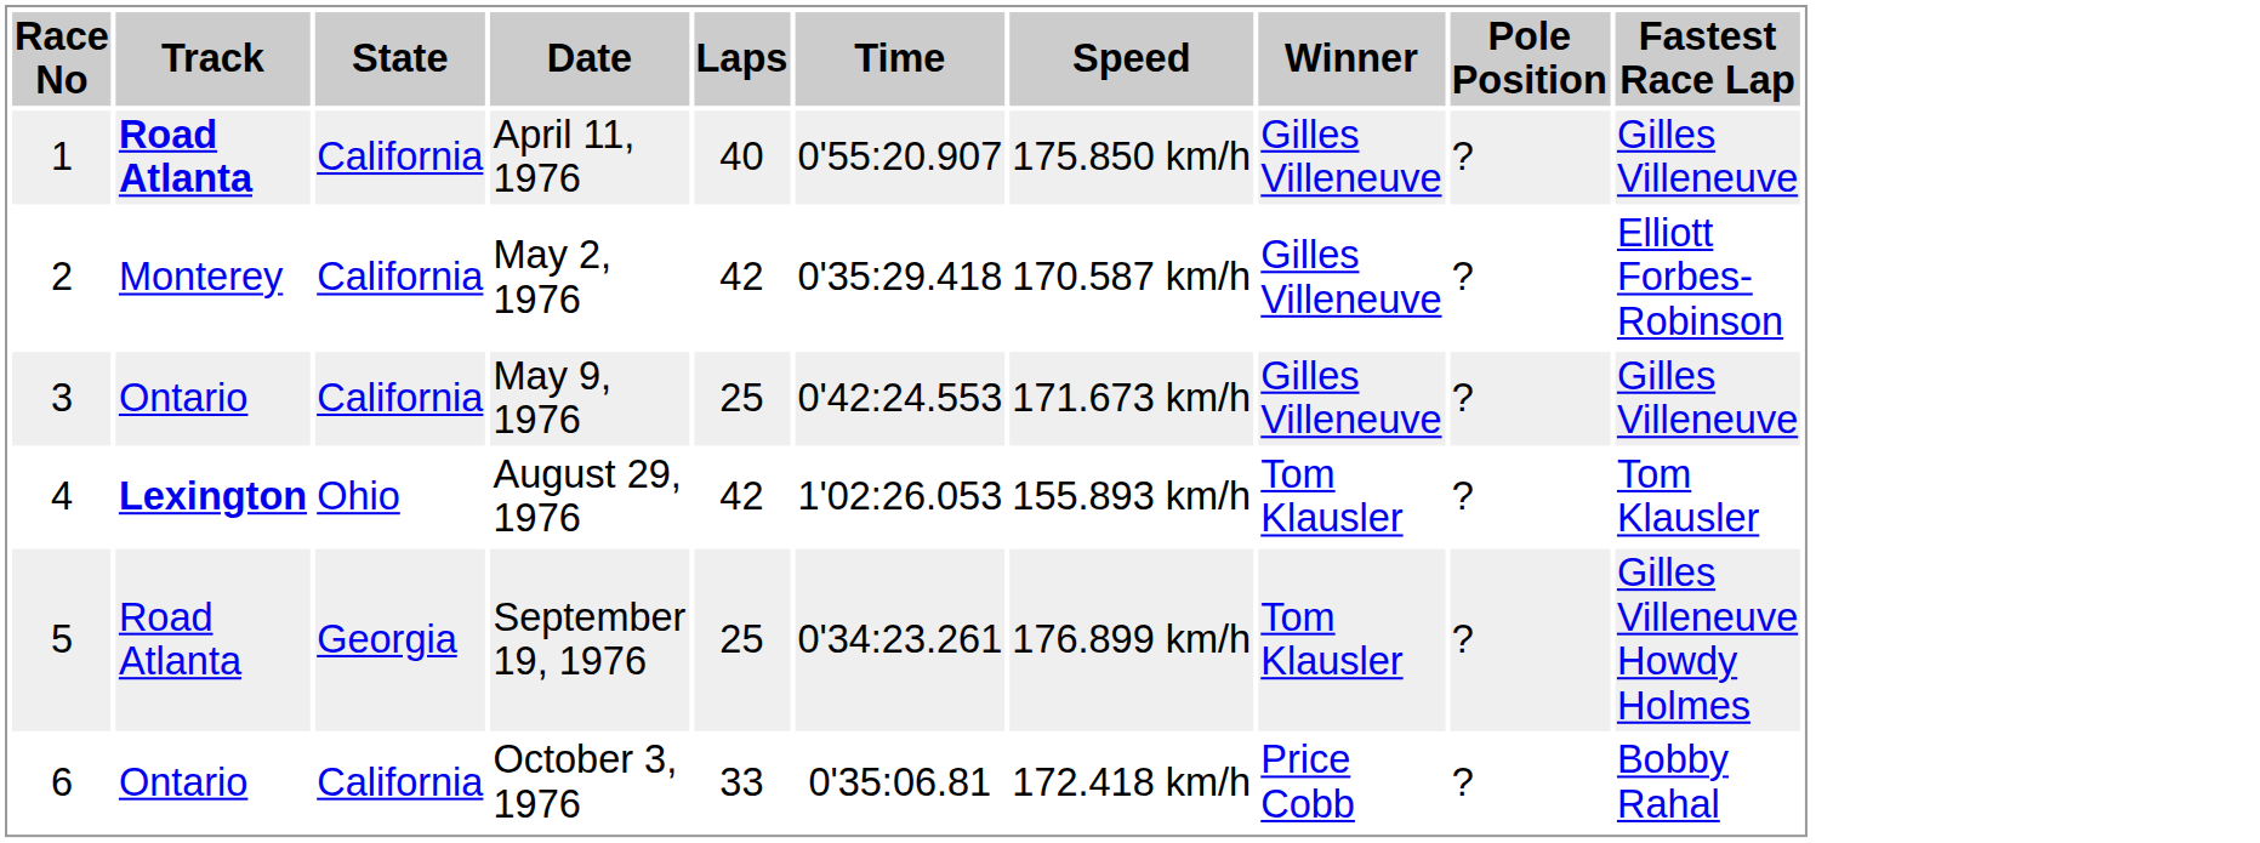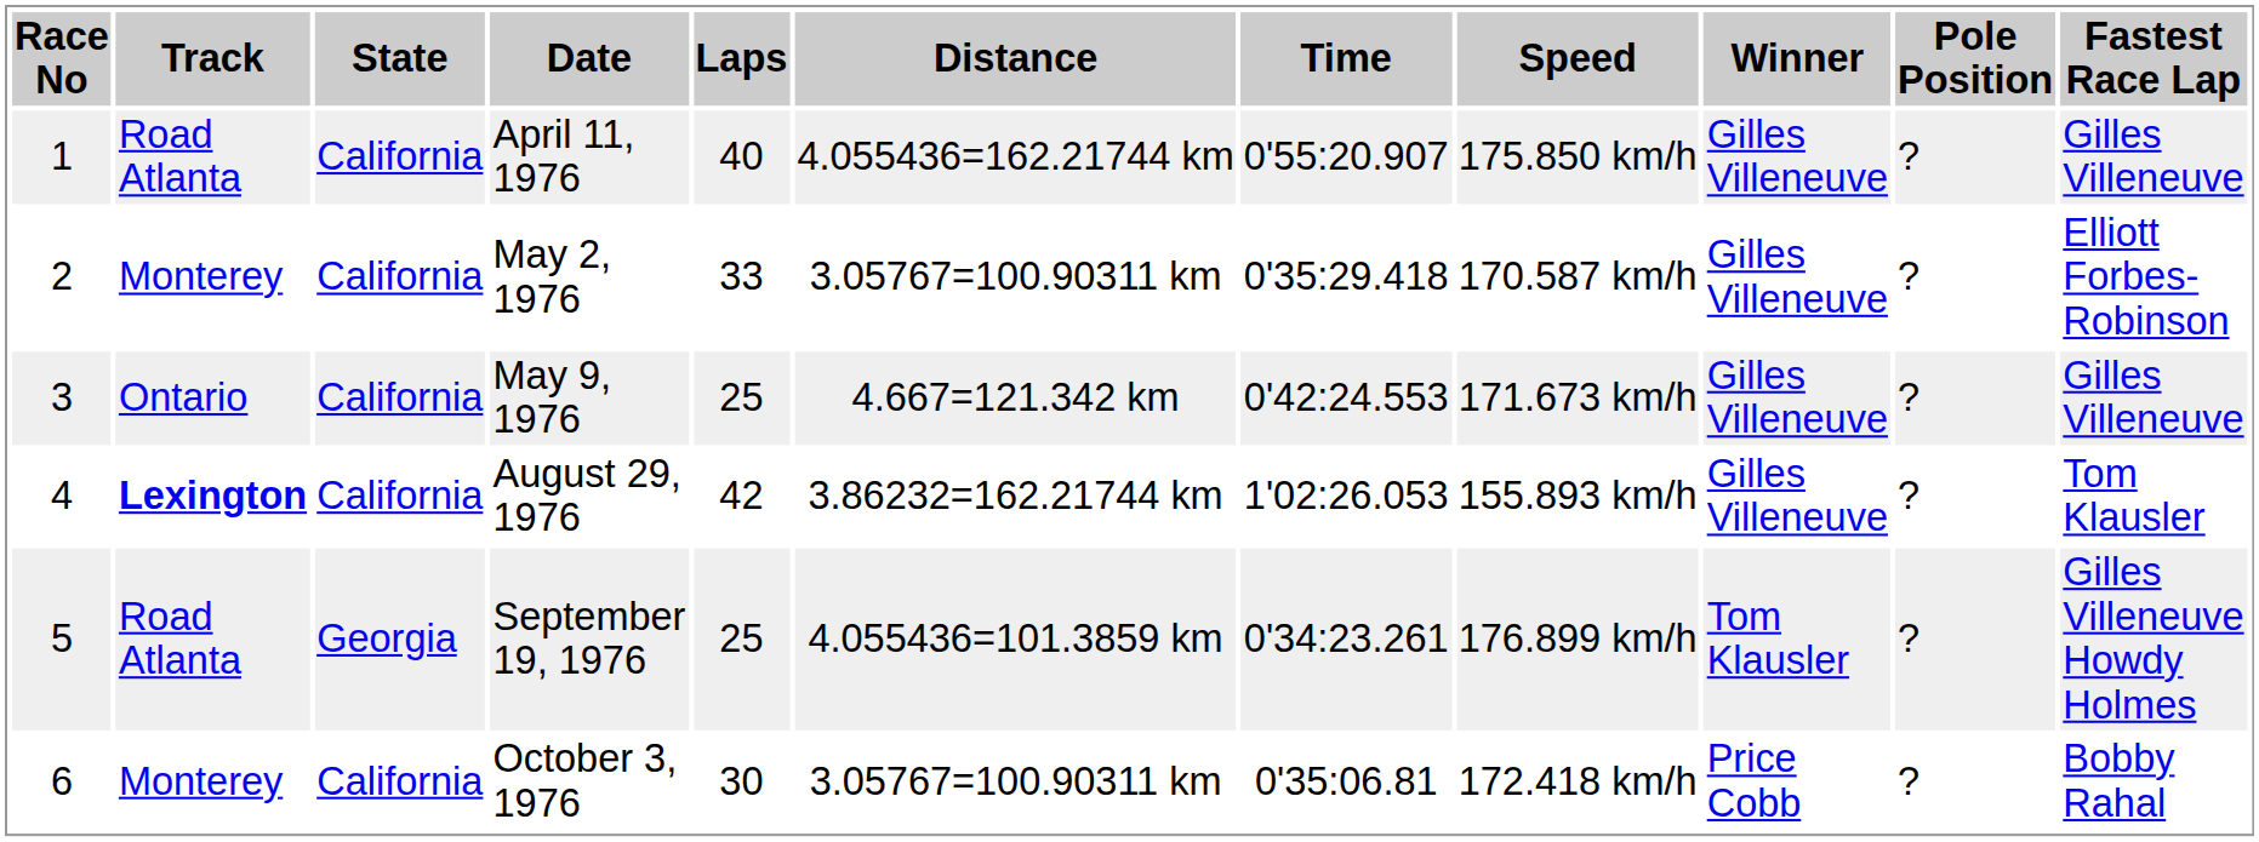+ column: Distance | 4.055436=162.21744 km | 3.05767=100.90311 km | 4.667=121.342 km | 3.86232=162.21744 km | 4.055436=101.3859 km | 3.05767=100.90311 km
April 11, 1976 | Track: bold -> normal
May 2, 1976 | Laps: 42 -> 33
August 29, 1976 | State: Ohio -> California
August 29, 1976 | Winner: Tom Klausler -> Gilles Villeneuve
October 3, 1976 | Track: Ontario -> Monterey
October 3, 1976 | Laps: 33 -> 30
